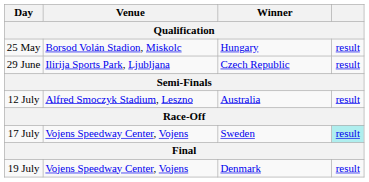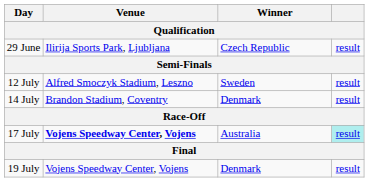- row: 25 May | Borsod Volán Stadion, Miskolc | Hungary | result
12 July | Winner: Australia -> Sweden
+ row: 14 July | Brandon Stadium, Coventry | Denmark | result
17 July | Venue: normal -> bold
17 July | Winner: Sweden -> Australia
